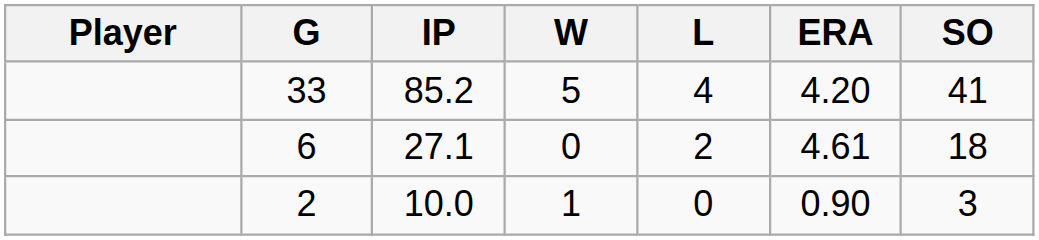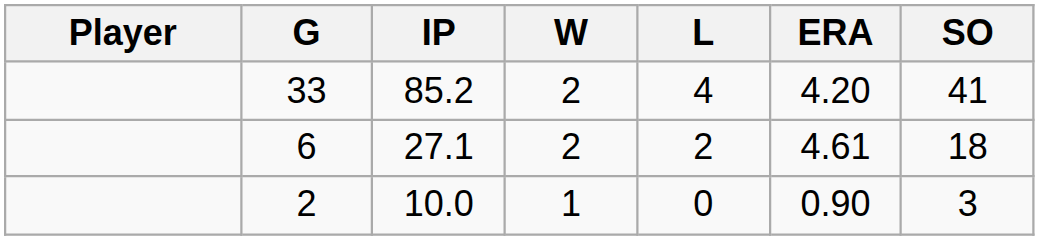33 | W: 5 -> 2
6 | W: 0 -> 2
